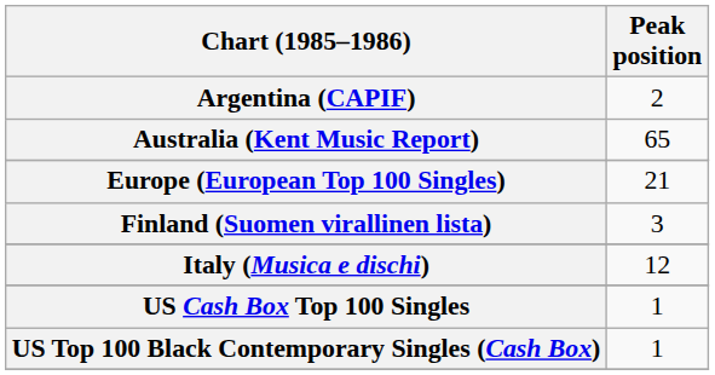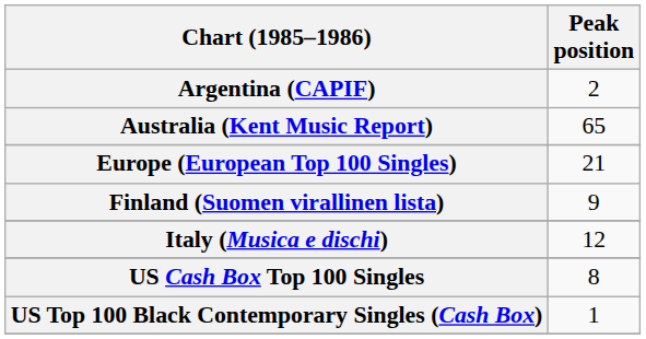Finland (Suomen virallinen lista) | Peak position: 3 -> 9
US Cash Box Top 100 Singles | Peak position: 1 -> 8
